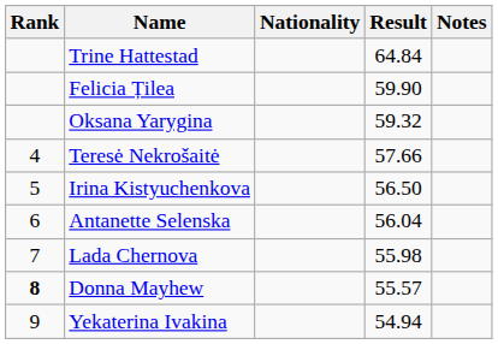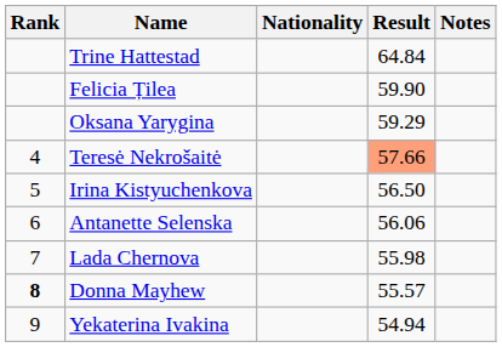Oksana Yarygina | Result: 59.32 -> 59.29
Teresė Nekrošaitė | Result: no background -> lightsalmon background
Antanette Selenska | Result: 56.04 -> 56.06
